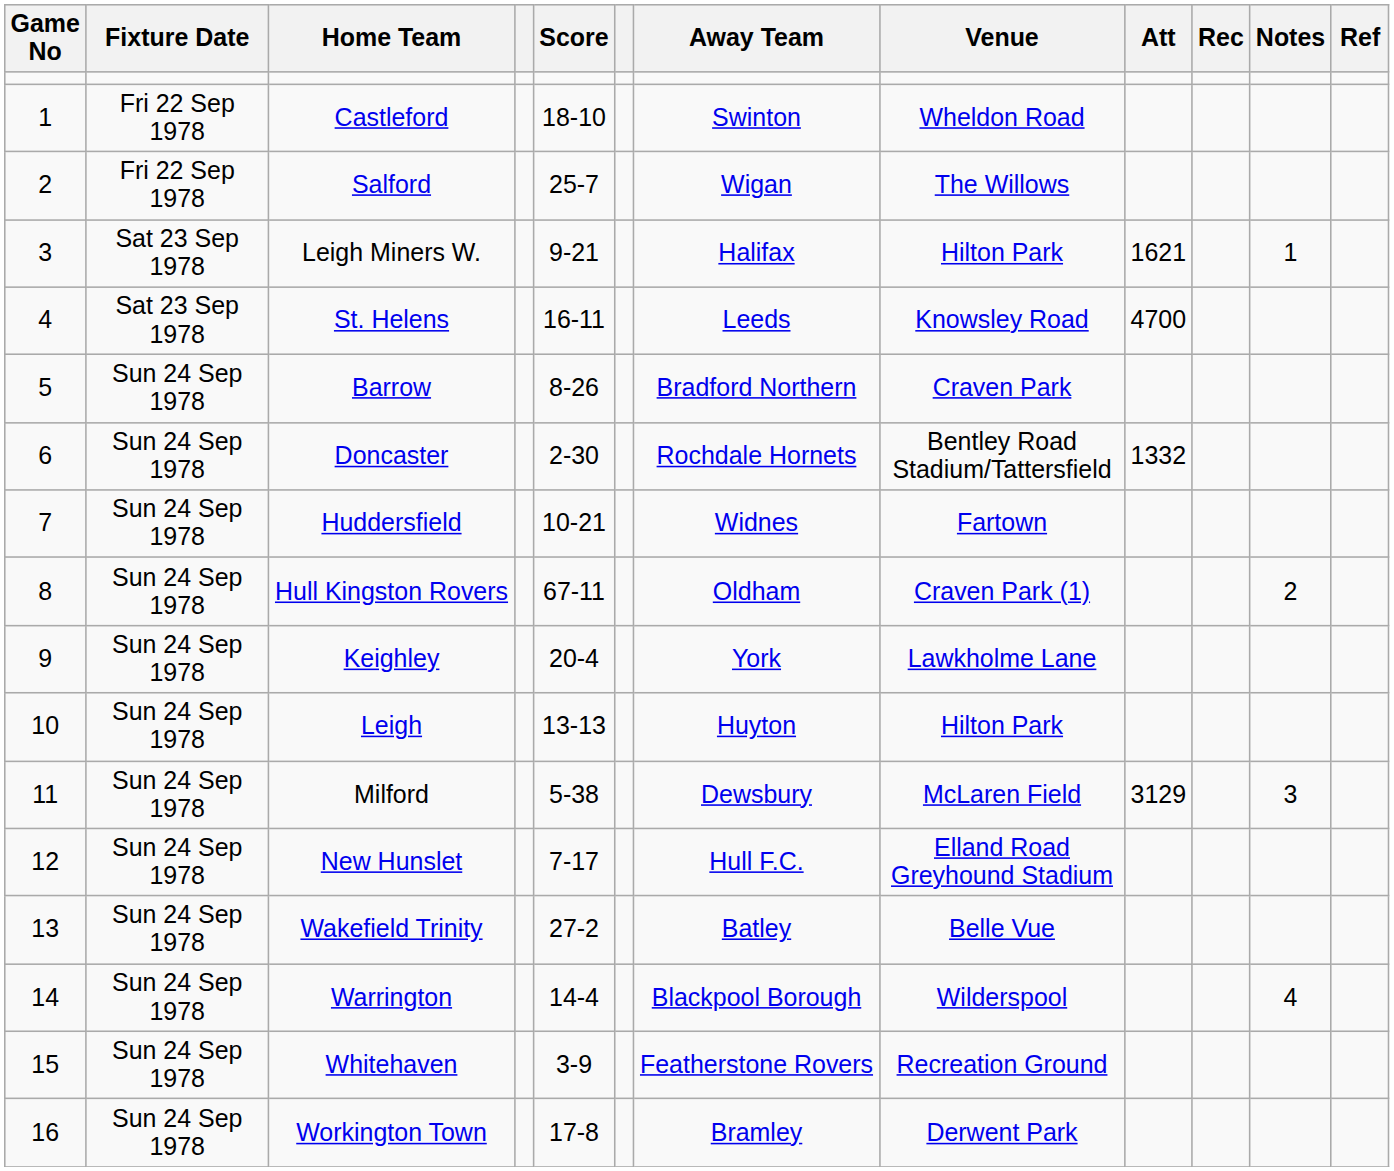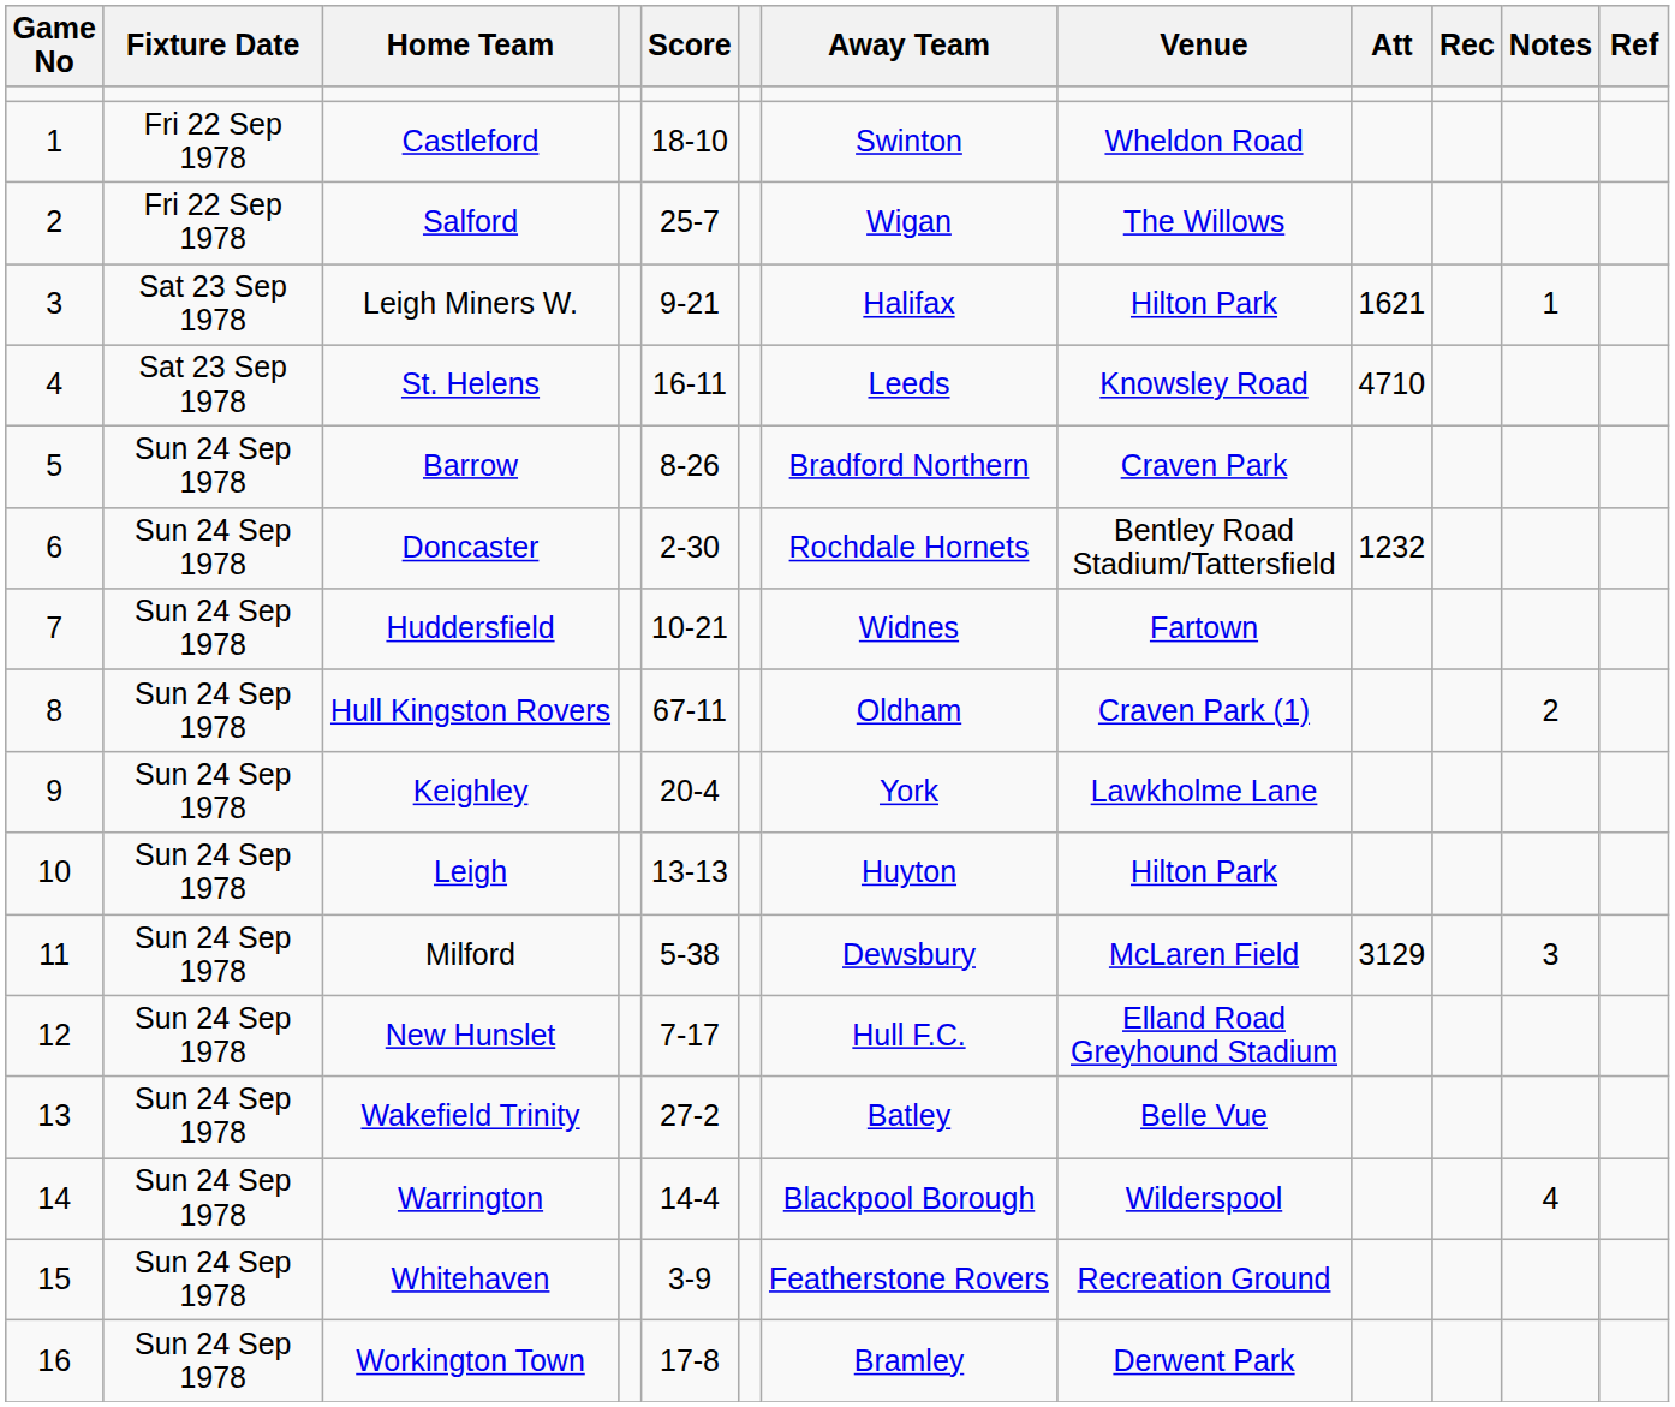St. Helens | Att: 4700 -> 4710
Doncaster | Att: 1332 -> 1232
